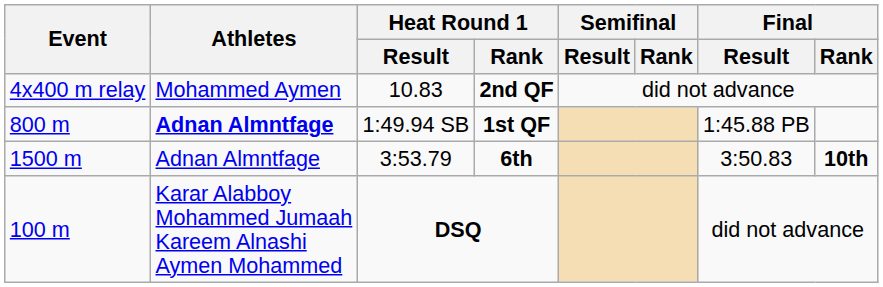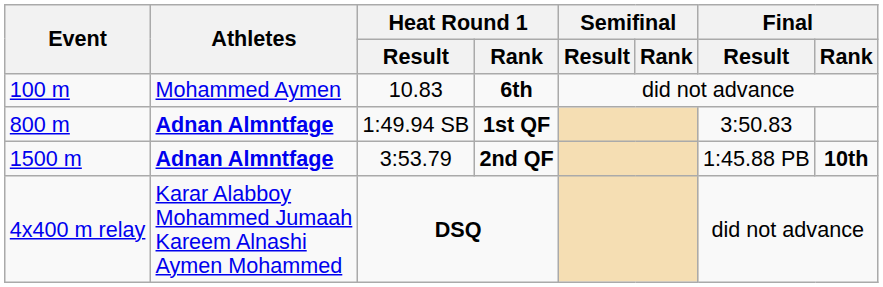10.83 | Event: 4x400 m relay -> 100 m
10.83 | Heat Round 1 / Rank: 2nd QF -> 6th
1:49.94 SB | Final / Result: 1:45.88 PB -> 3:50.83
3:53.79 | Athletes: normal -> bold
3:53.79 | Heat Round 1 / Rank: 6th -> 2nd QF
3:53.79 | Final / Result: 3:50.83 -> 1:45.88 PB
DSQ | Event: 100 m -> 4x400 m relay
